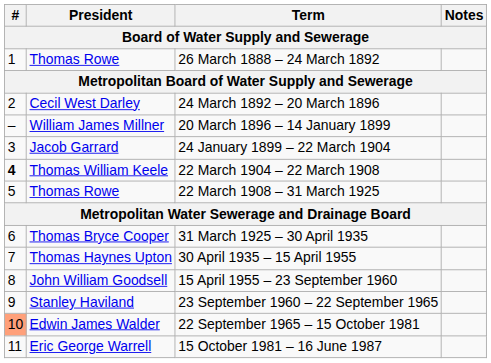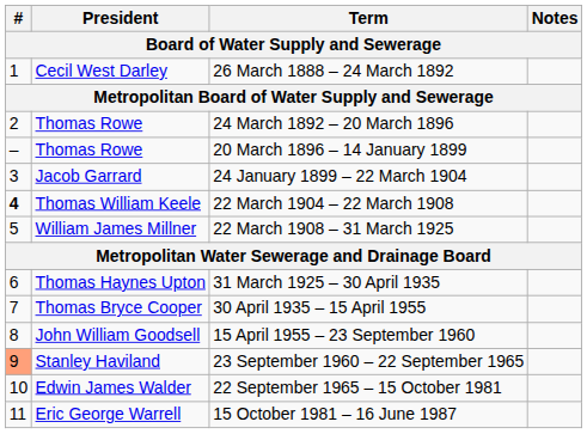26 March 1888 – 24 March 1892 | President: Thomas Rowe -> Cecil West Darley
24 March 1892 – 20 March 1896 | President: Cecil West Darley -> Thomas Rowe
20 March 1896 – 14 January 1899 | President: William James Millner -> Thomas Rowe
22 March 1908 – 31 March 1925 | President: Thomas Rowe -> William James Millner
31 March 1925 – 30 April 1935 | President: Thomas Bryce Cooper -> Thomas Haynes Upton
30 April 1935 – 15 April 1955 | President: Thomas Haynes Upton -> Thomas Bryce Cooper
23 September 1960 – 22 September 1965 | #: no background -> lightsalmon background
22 September 1965 – 15 October 1981 | #: lightsalmon background -> no background
